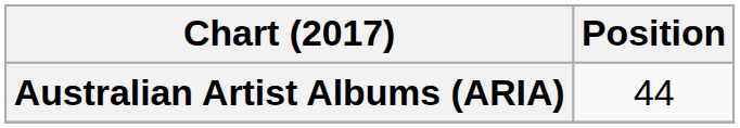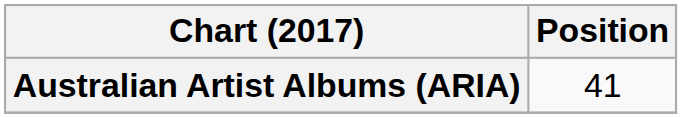Australian Artist Albums (ARIA) | Position: 44 -> 41
